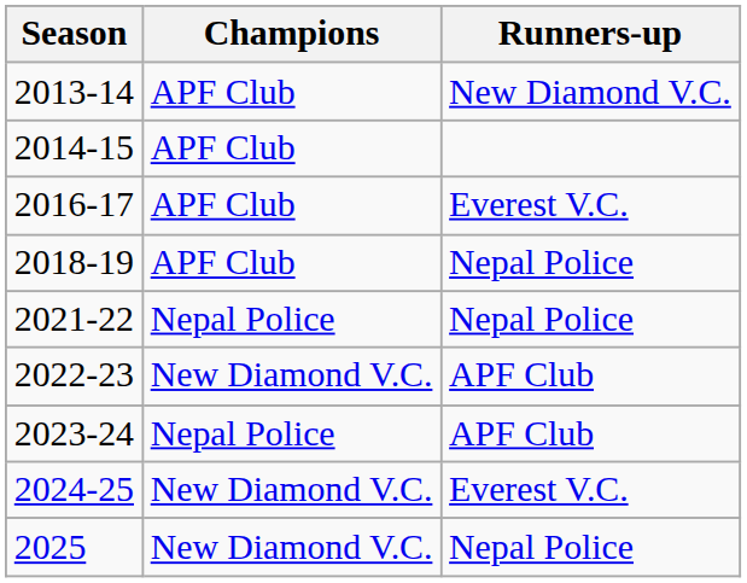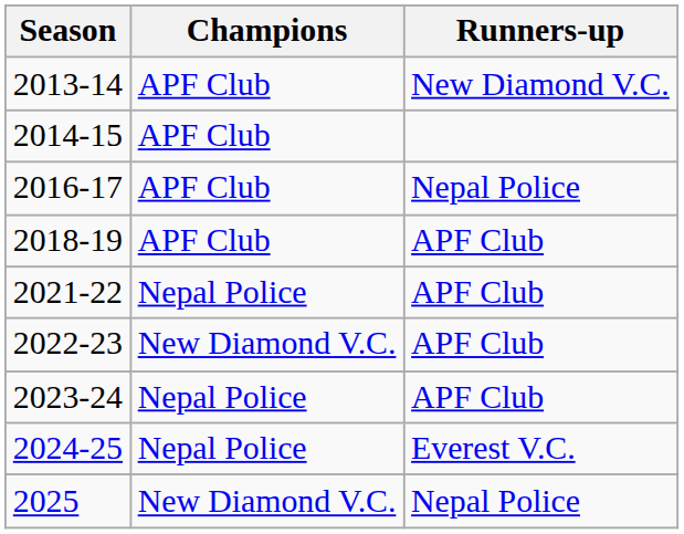2016-17 | Runners-up: Everest V.C. -> Nepal Police
2018-19 | Runners-up: Nepal Police -> APF Club
2021-22 | Runners-up: Nepal Police -> APF Club
2024-25 | Champions: New Diamond V.C. -> Nepal Police
